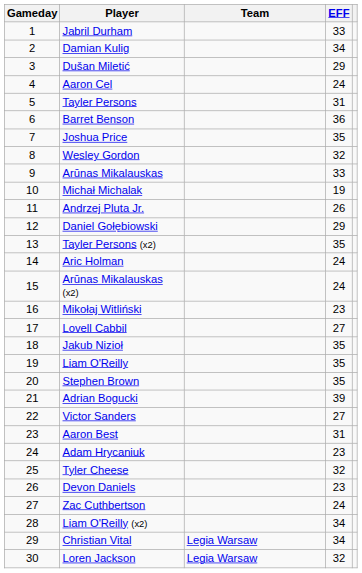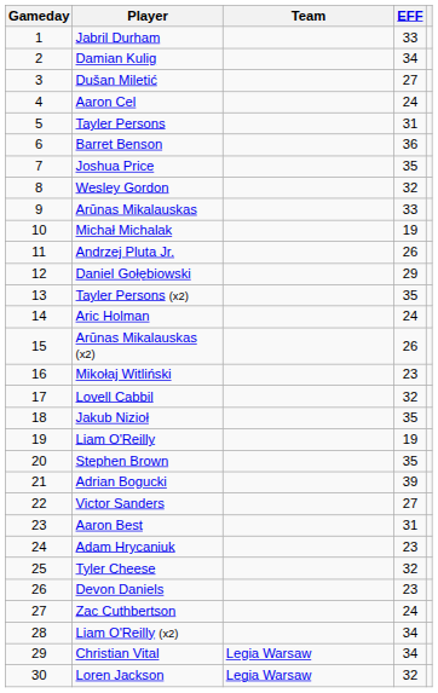Dušan Miletić | EFF: 29 -> 27
Arūnas Mikalauskas (x2) | EFF: 24 -> 26
Lovell Cabbil | EFF: 27 -> 32
Liam O'Reilly | EFF: 35 -> 19
